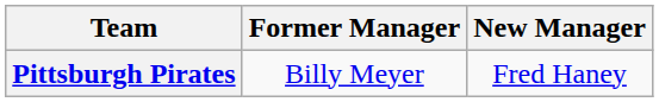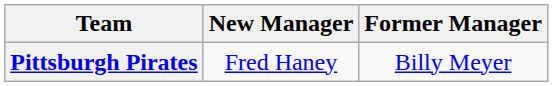columns swapped: Former Manager <-> New Manager
